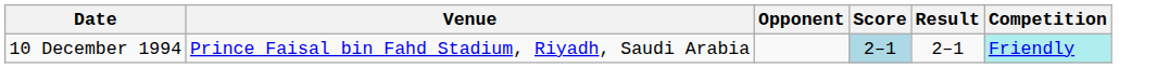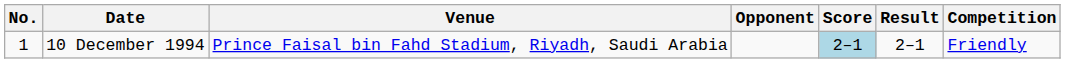+ column: No. | 1
10 December 1994 | Competition: paleturquoise background -> no background
